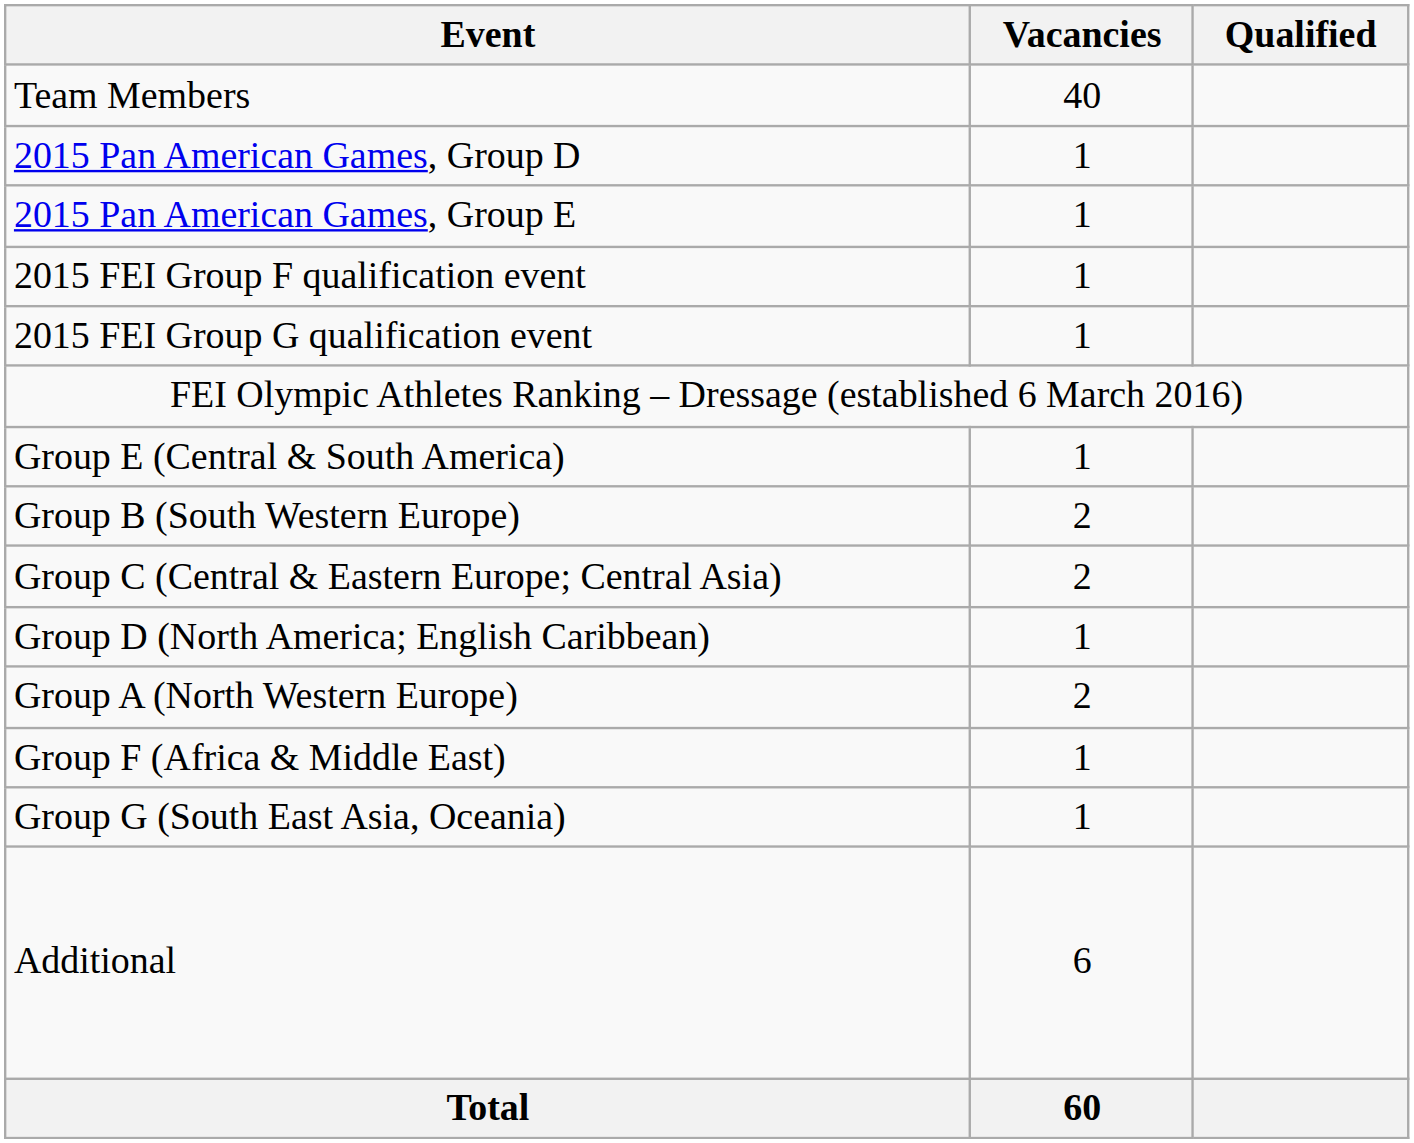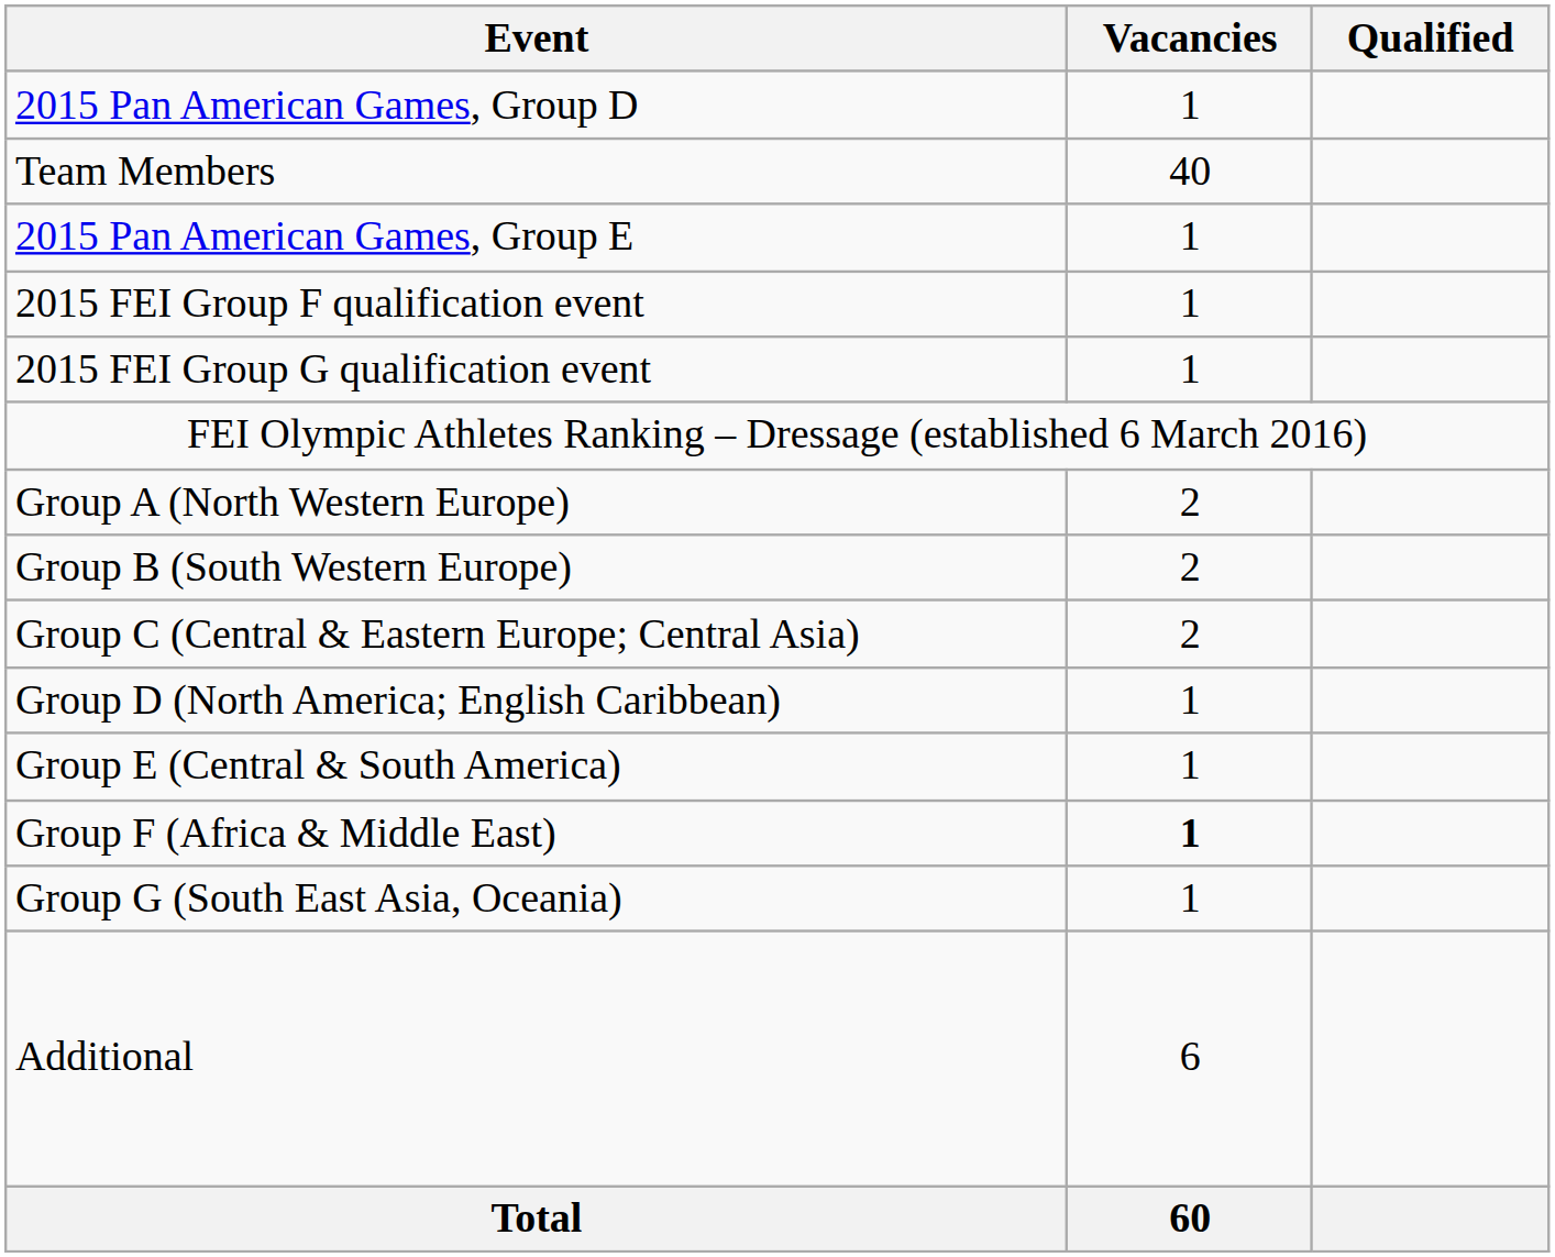rows swapped: Team Members <-> 2015 Pan American Games, Group D
rows swapped: Group A (North Western Europe) <-> Group E (Central & South America)
Group F (Africa & Middle East) | Vacancies: normal -> bold
